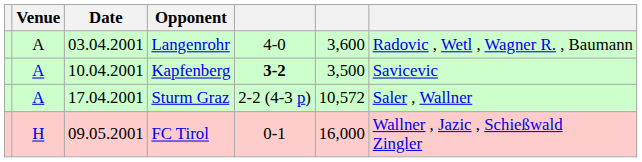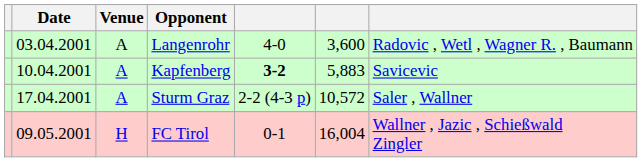columns swapped: Date <-> Venue
Kapfenberg | column 6: 3,500 -> 5,883
FC Tirol | column 6: 16,000 -> 16,004
